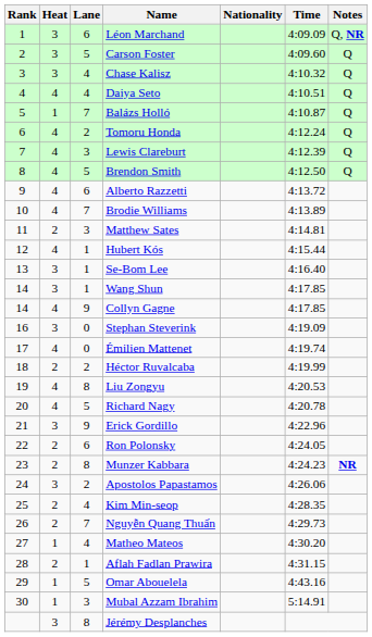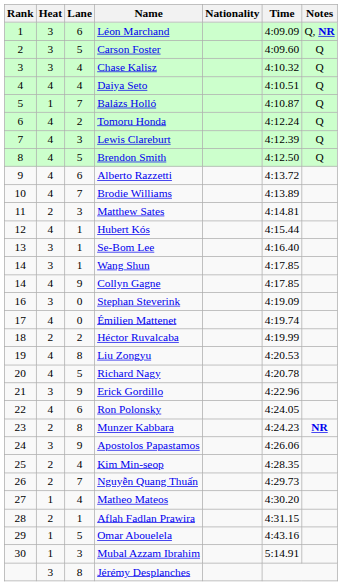Ron Polonsky | Heat: 2 -> 4
Apostolos Papastamos | Lane: 2 -> 9
